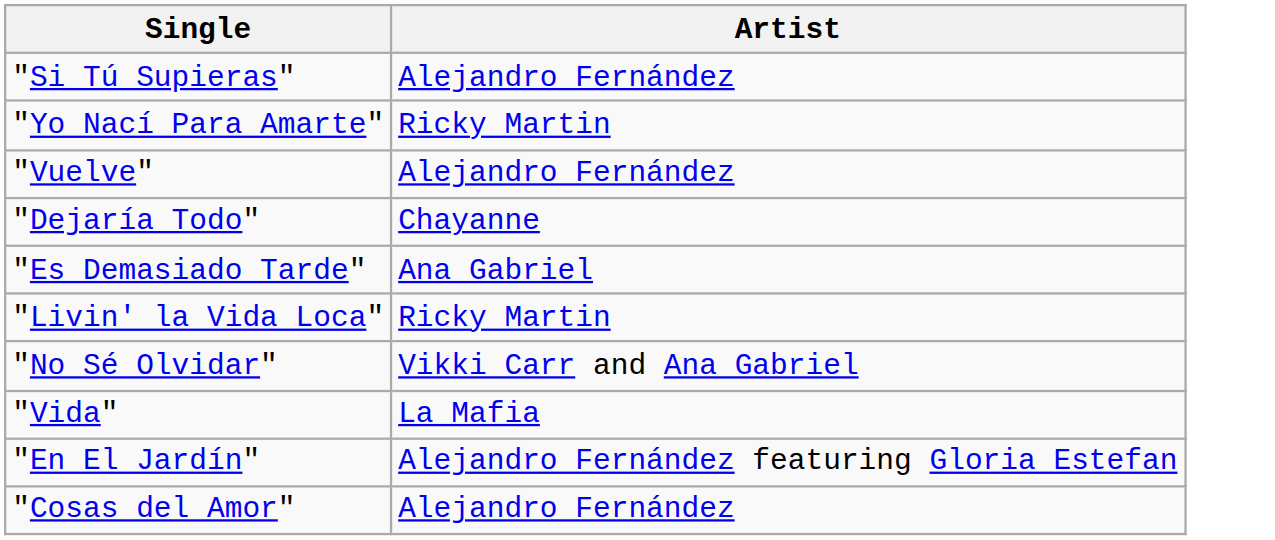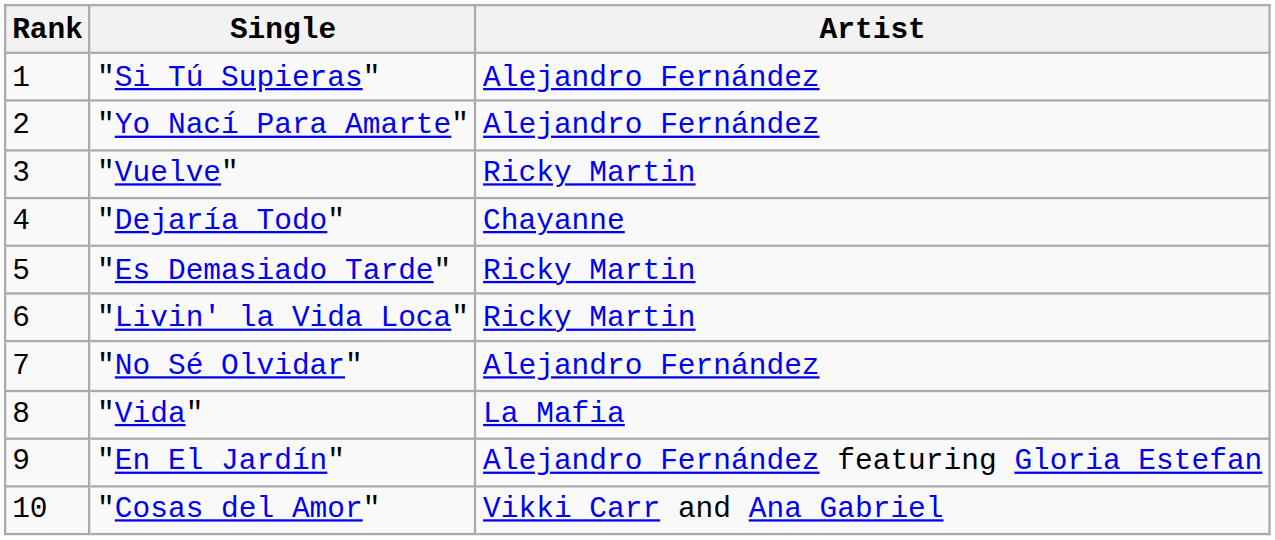+ column: Rank | 1 | 2 | 3 | 4 | 5 | 6 | 7 | 8 | 9 | 10
"Yo Nací Para Amarte" | Artist: Ricky Martin -> Alejandro Fernández
"Vuelve" | Artist: Alejandro Fernández -> Ricky Martin
"Es Demasiado Tarde" | Artist: Ana Gabriel -> Ricky Martin
"No Sé Olvidar" | Artist: Vikki Carr and Ana Gabriel -> Alejandro Fernández
"Cosas del Amor" | Artist: Alejandro Fernández -> Vikki Carr and Ana Gabriel
